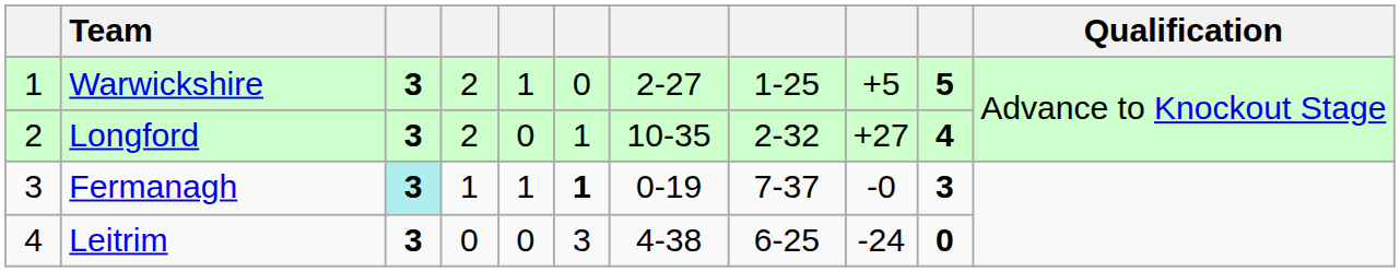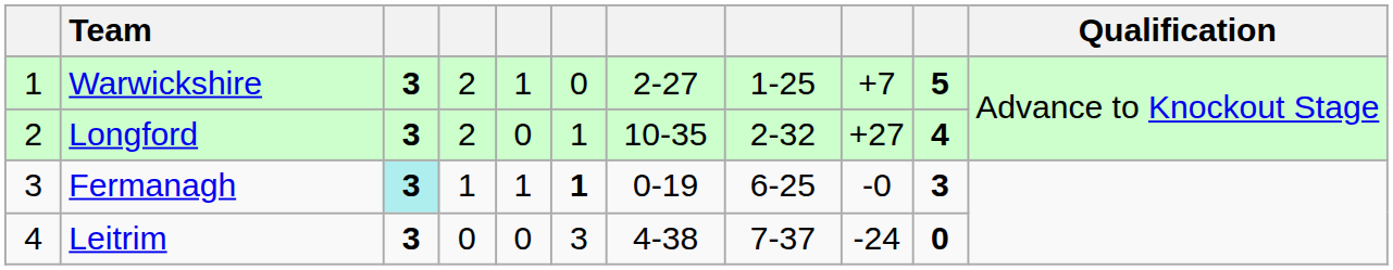Warwickshire | column 9: +5 -> +7
Fermanagh | column 8: 7-37 -> 6-25
Leitrim | column 8: 6-25 -> 7-37
